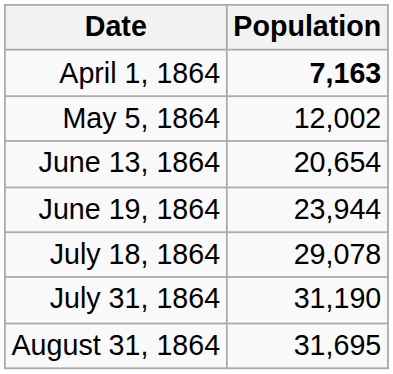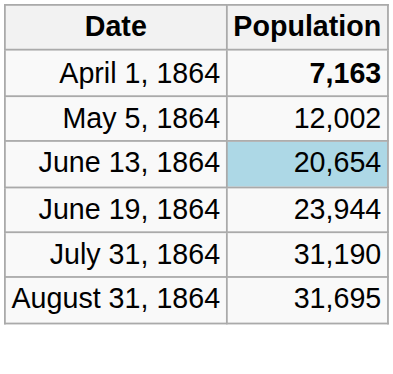June 13, 1864 | Population: no background -> lightblue background
- row: July 18, 1864 | 29,078
